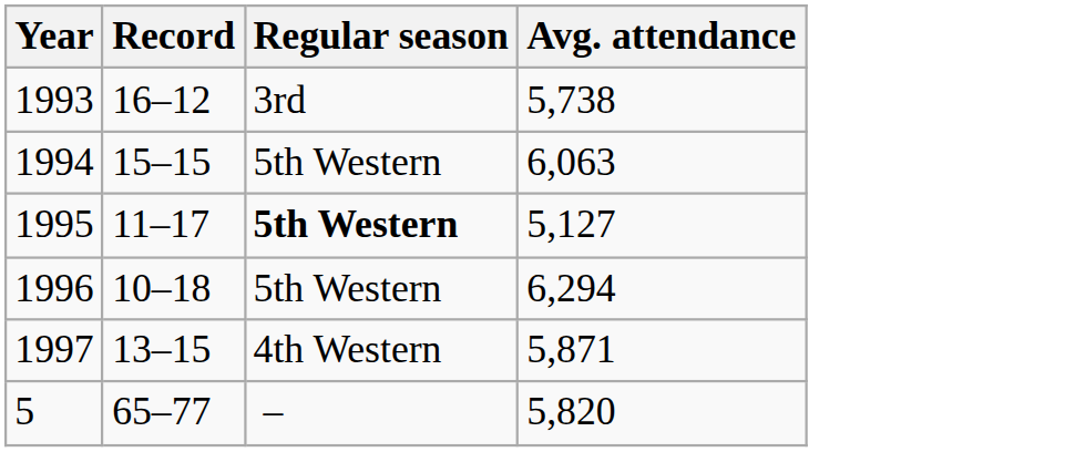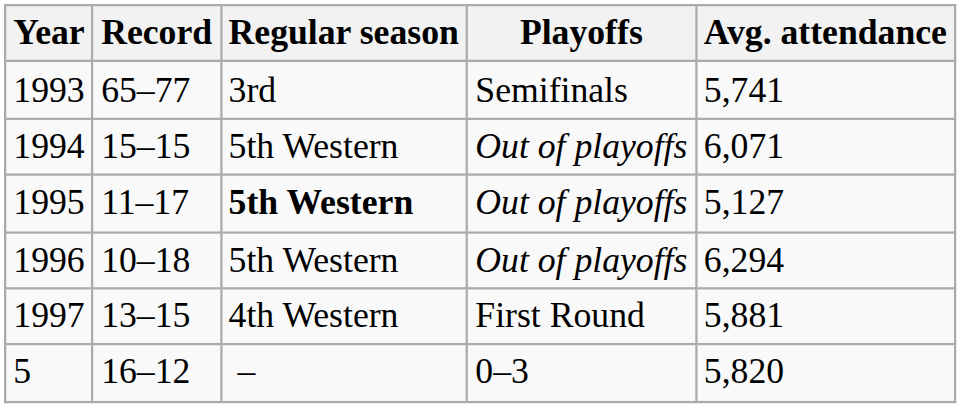+ column: Playoffs | Semifinals | Out of playoffs | Out of playoffs | Out of playoffs | First Round | 0–3
1993 | Record: 16–12 -> 65–77
1993 | Avg. attendance: 5,738 -> 5,741
1994 | Avg. attendance: 6,063 -> 6,071
1997 | Avg. attendance: 5,871 -> 5,881
5 | Record: 65–77 -> 16–12
